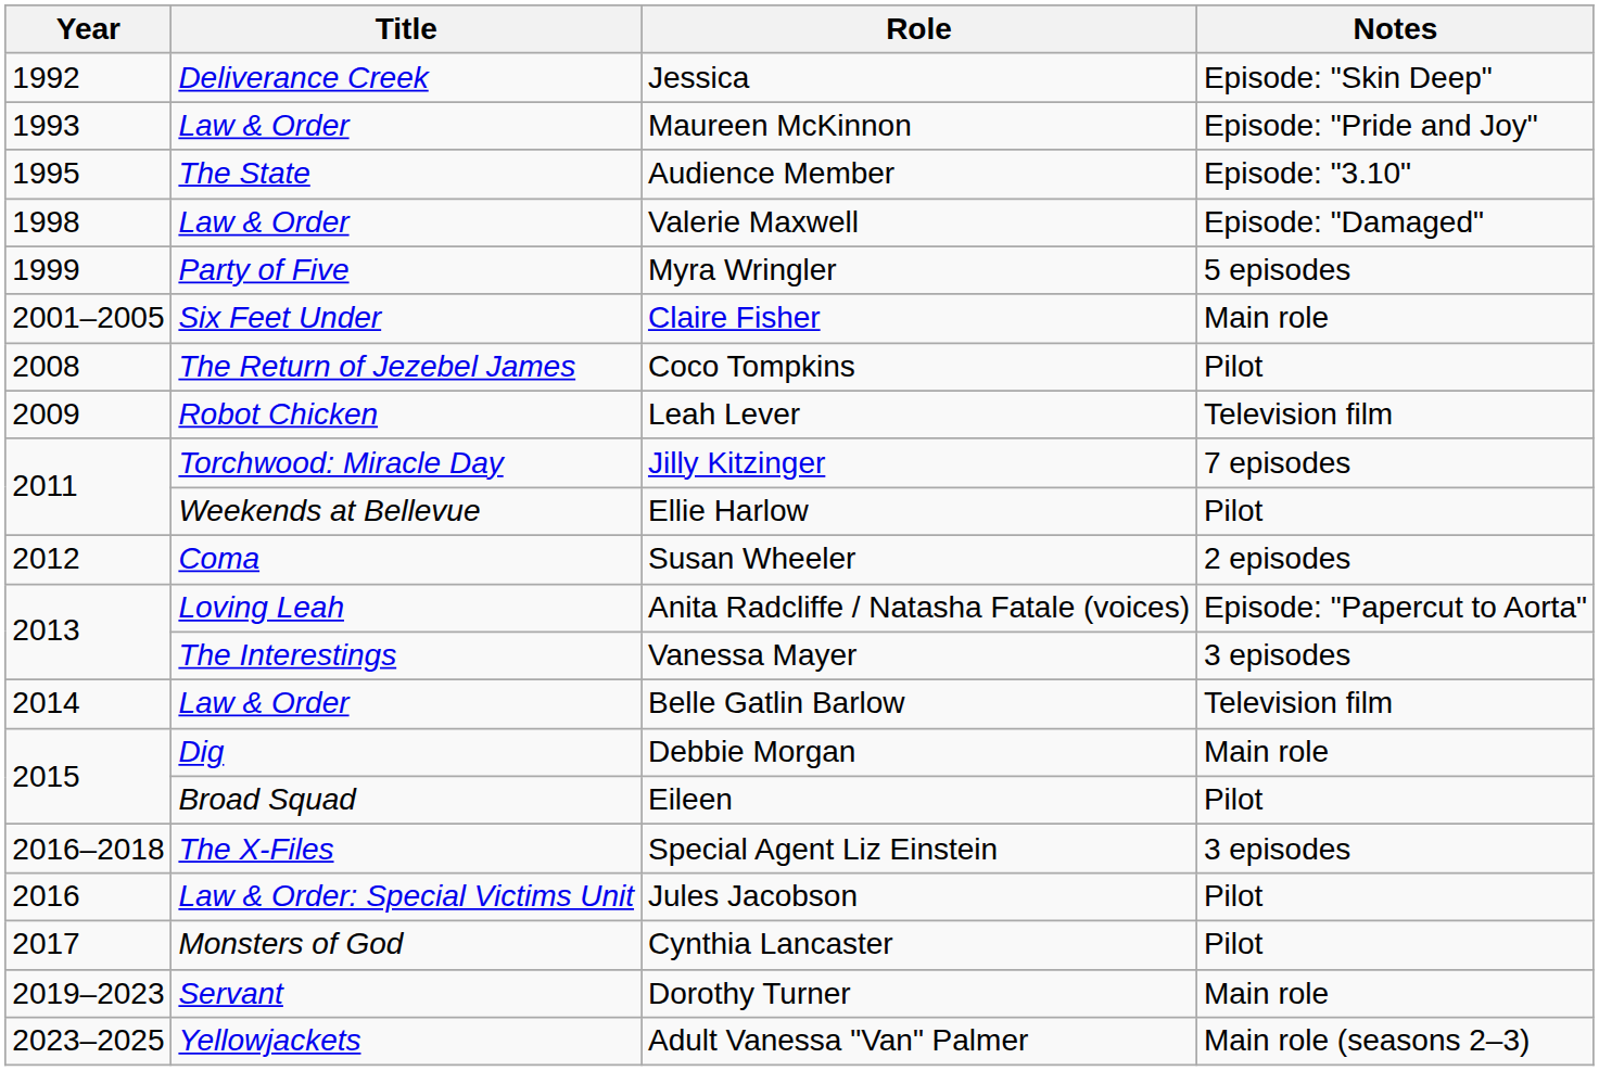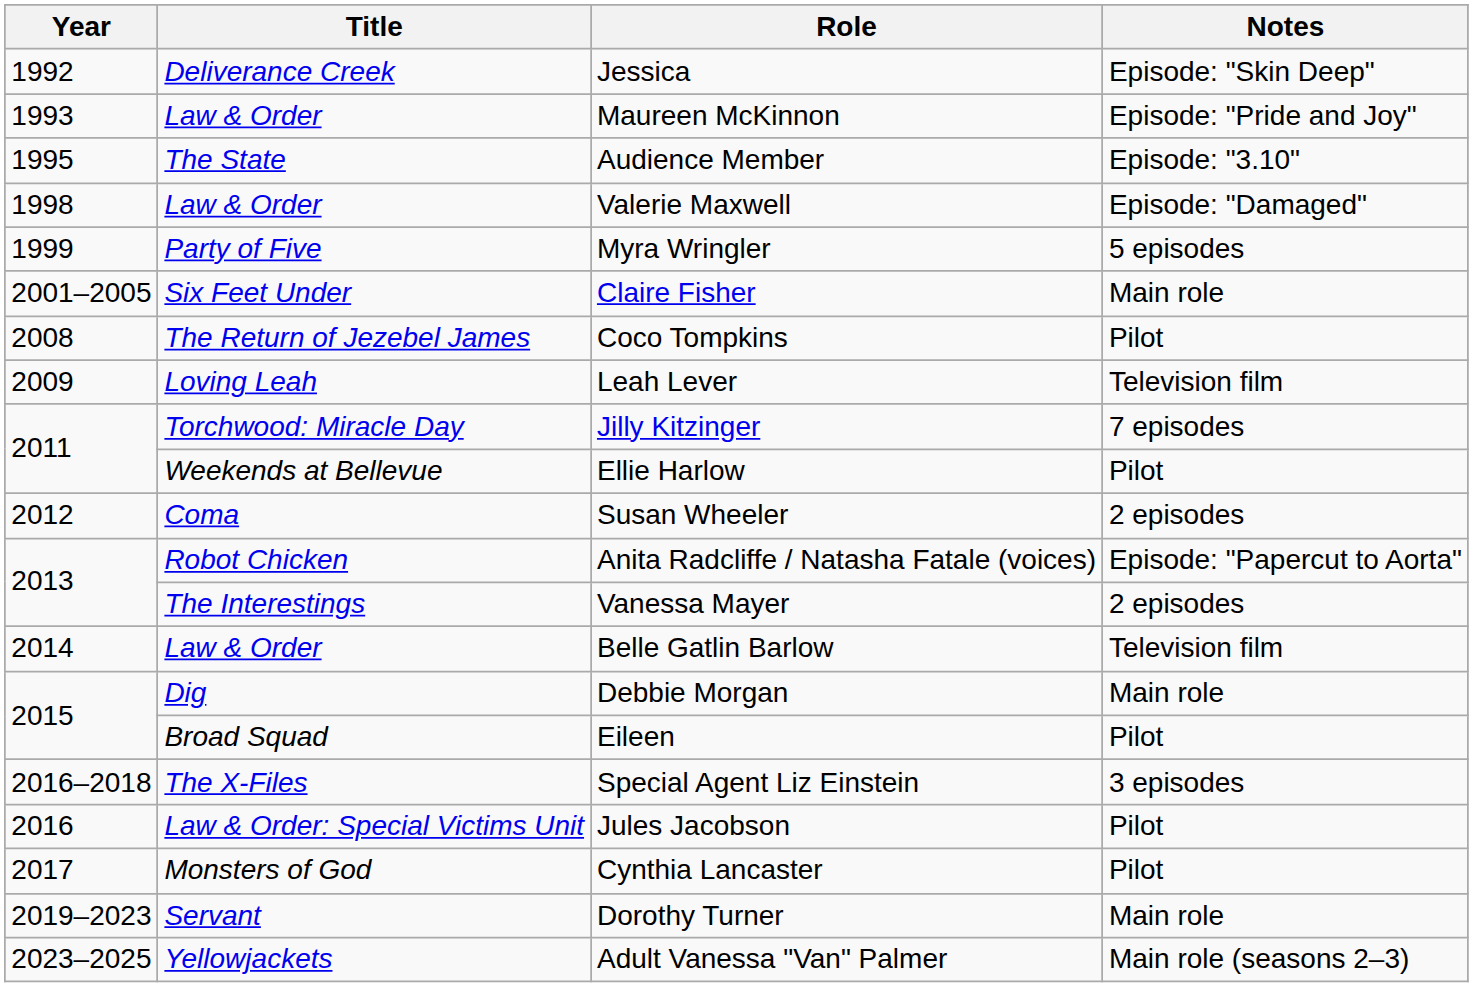Leah Lever | Title: Robot Chicken -> Loving Leah
Anita Radcliffe / Natasha Fatale (voices) | Title: Loving Leah -> Robot Chicken
Vanessa Mayer | Notes: 3 episodes -> 2 episodes
